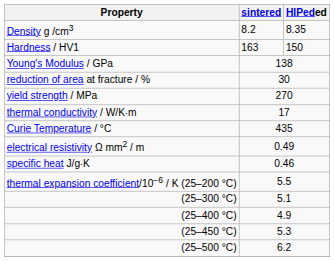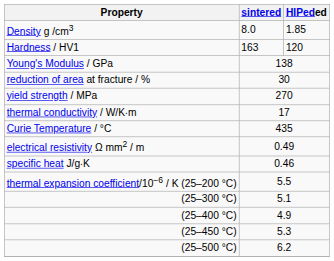Density g /cm3 | sintered: 8.2 -> 8.0
Density g /cm3 | HIPeded: 8.35 -> 1.85
Hardness / HV1 | HIPeded: 150 -> 120
